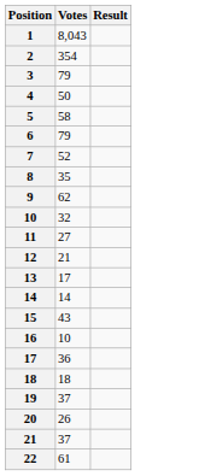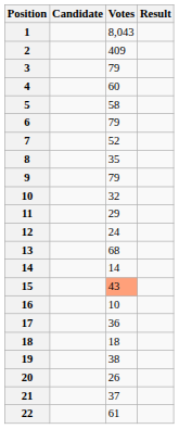+ column: Candidate
2 | Votes: 354 -> 409
4 | Votes: 50 -> 60
9 | Votes: 62 -> 79
11 | Votes: 27 -> 29
12 | Votes: 21 -> 24
13 | Votes: 17 -> 68
15 | Votes: no background -> lightsalmon background
19 | Votes: 37 -> 38
